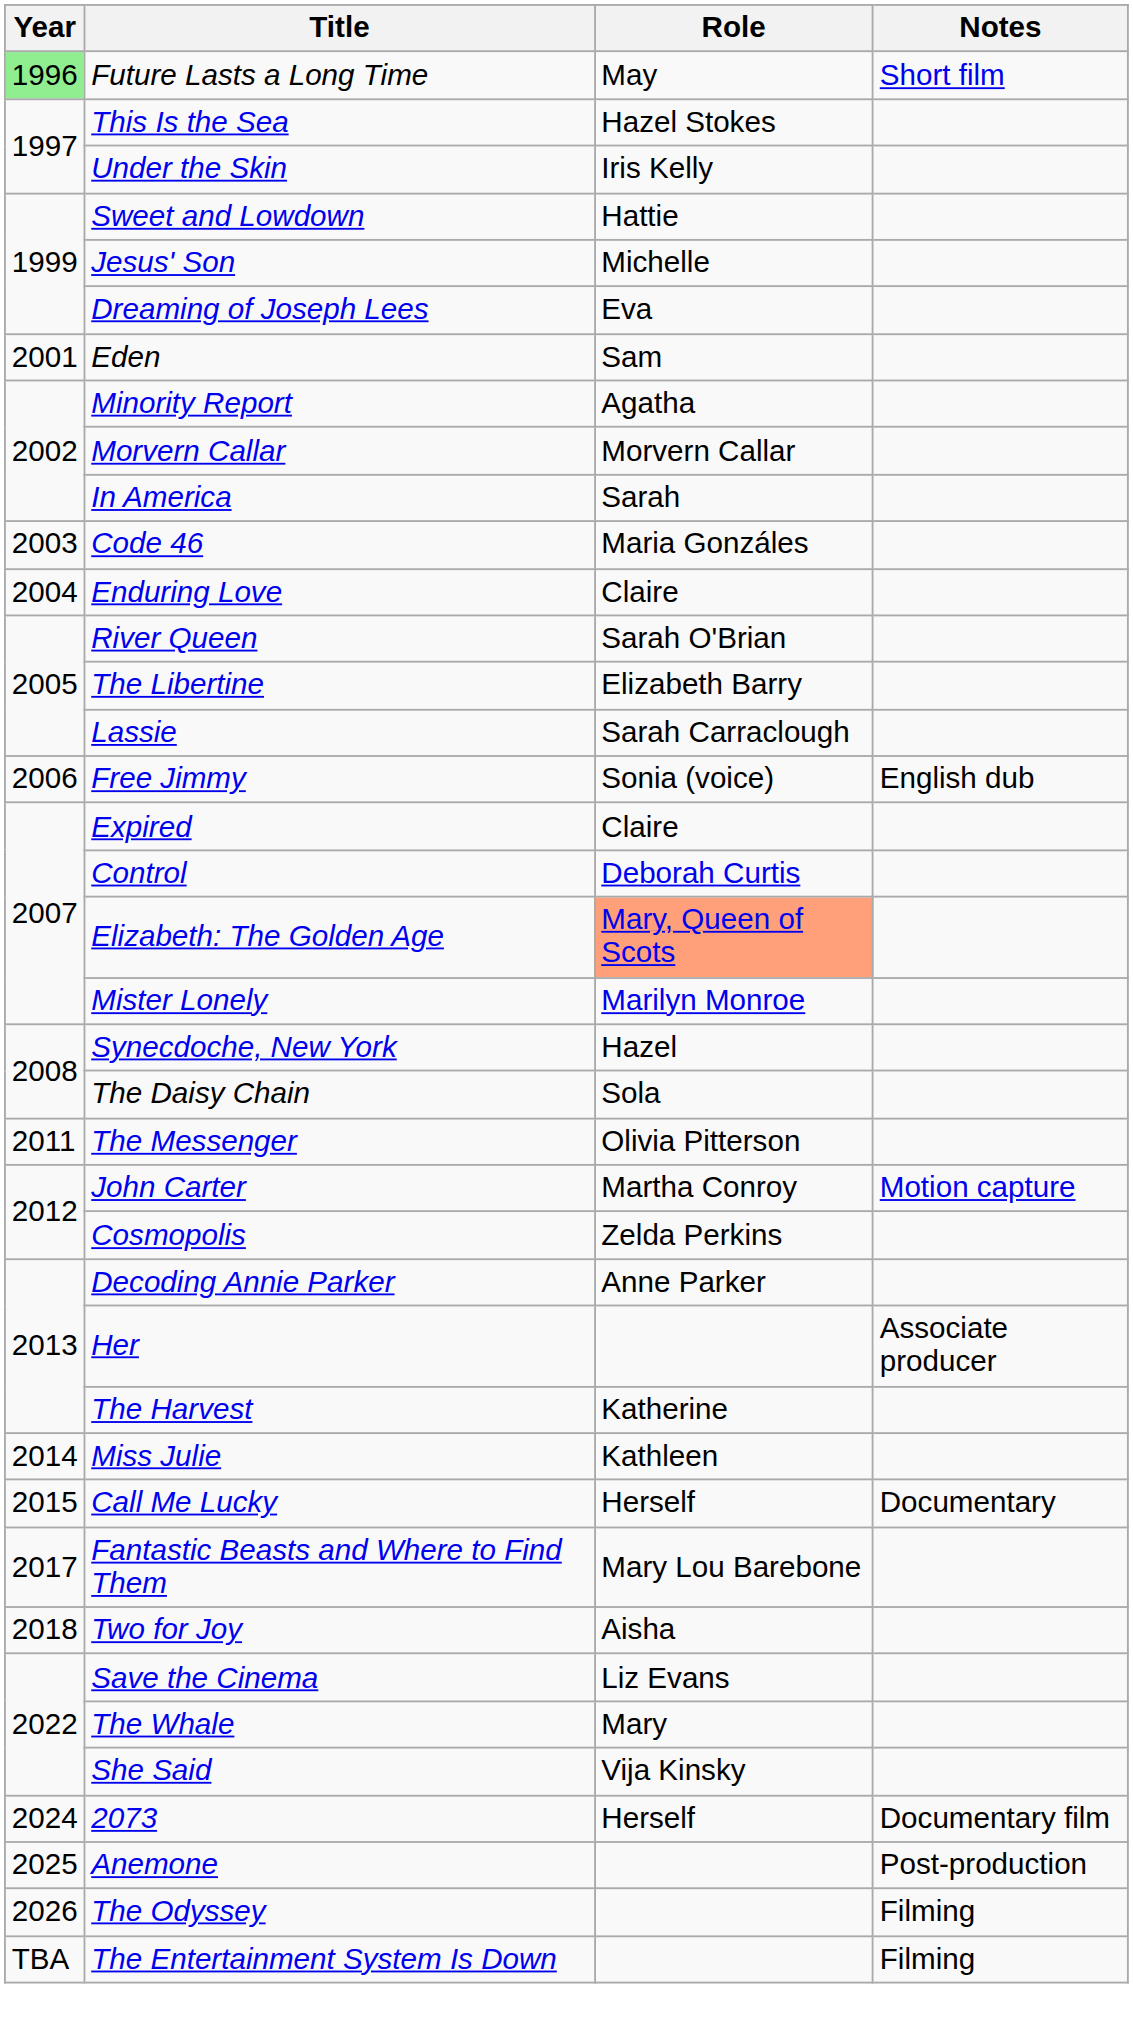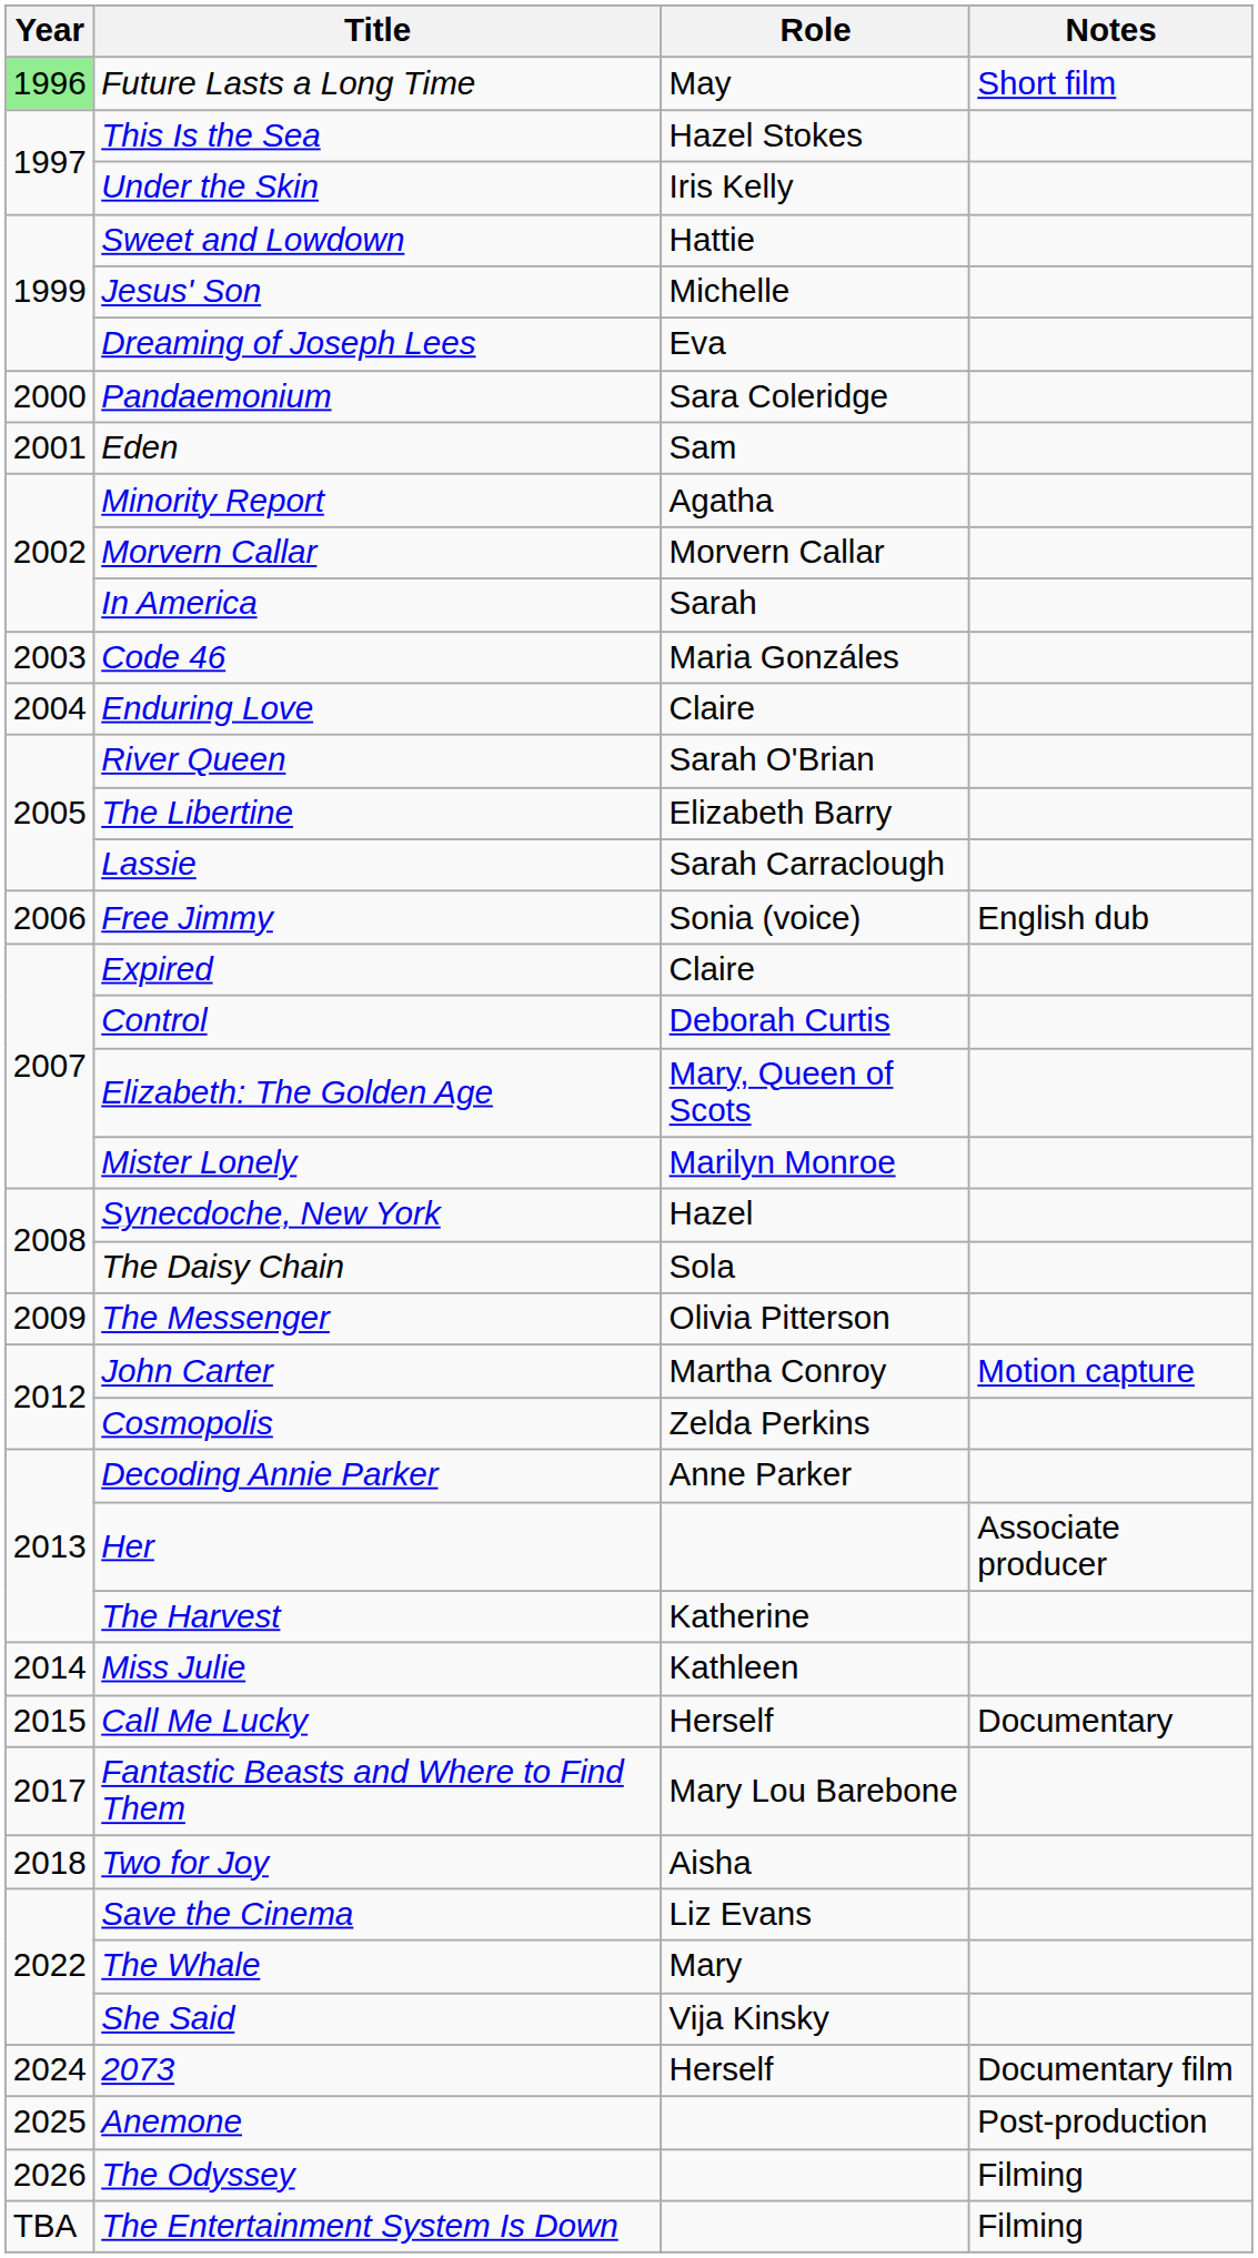+ row: 2000 | Pandaemonium | Sara Coleridge
Elizabeth: The Golden Age | Role: lightsalmon background -> no background
The Messenger | Year: 2011 -> 2009
